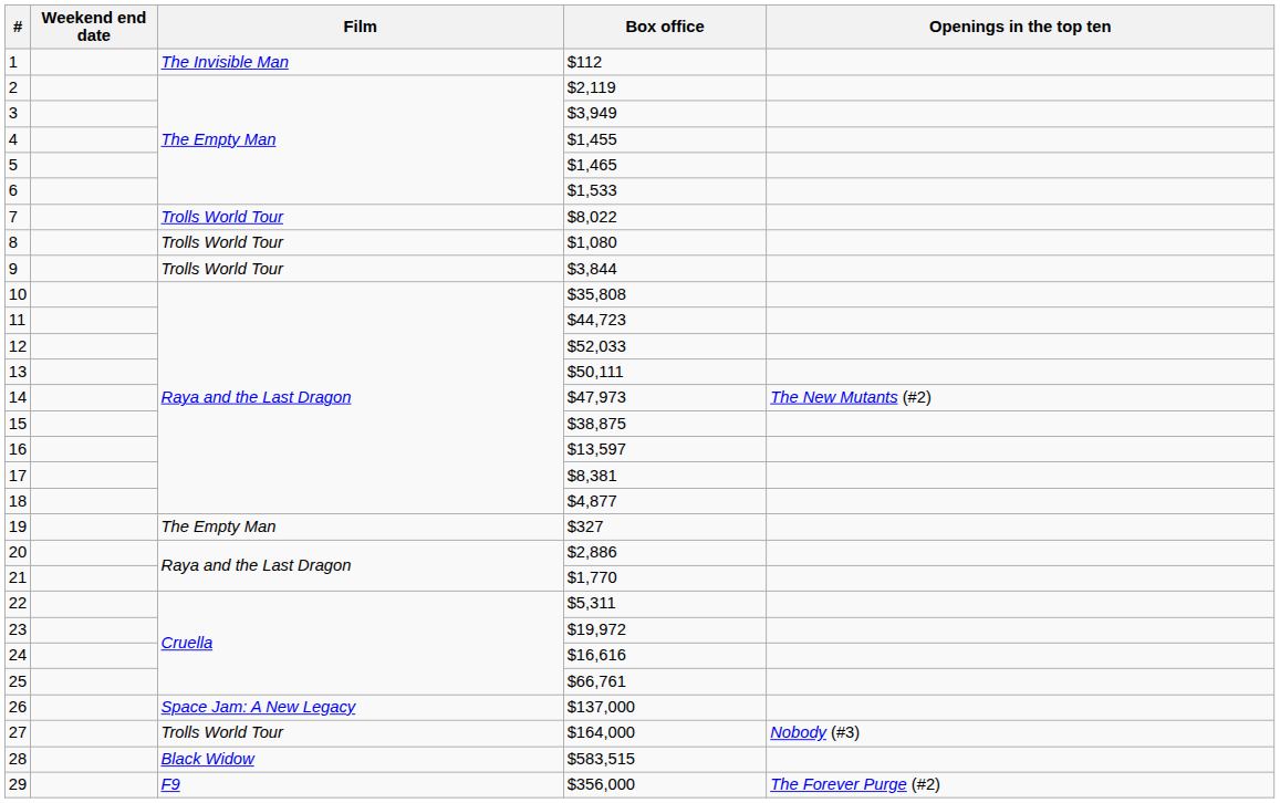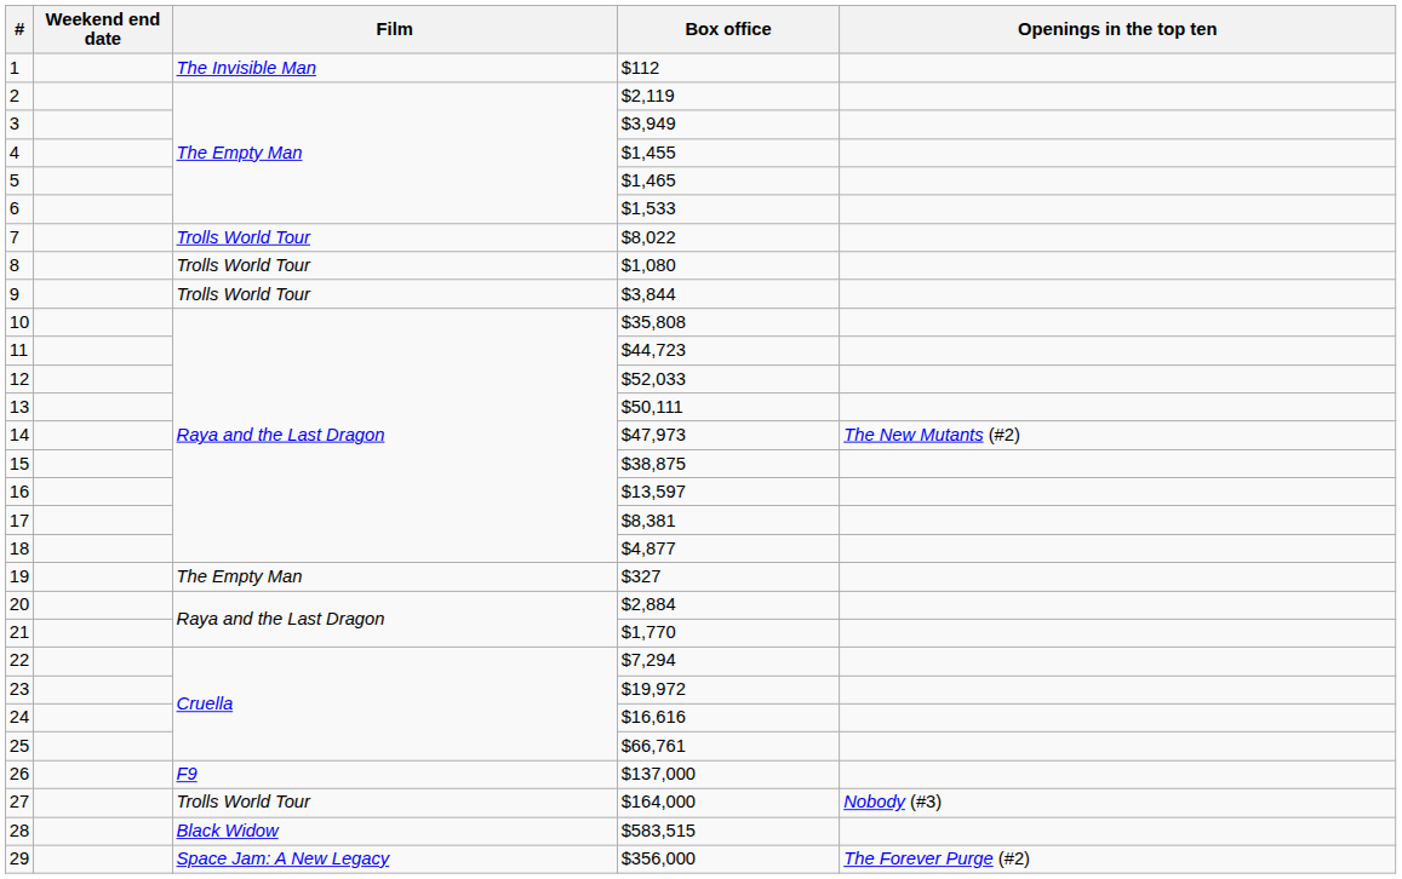20 | Box office: $2,886 -> $2,884
22 | Box office: $5,311 -> $7,294
26 | Film: Space Jam: A New Legacy -> F9
29 | Film: F9 -> Space Jam: A New Legacy
